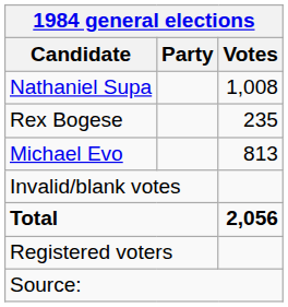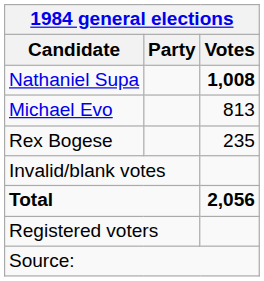Nathaniel Supa | Votes: normal -> bold
rows swapped: Michael Evo <-> Rex Bogese
